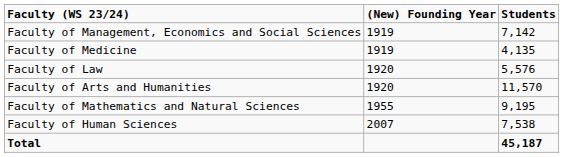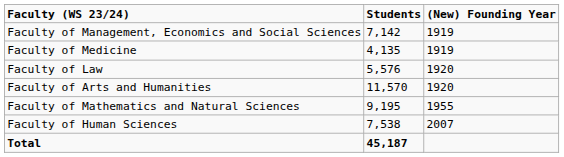columns swapped: Students <-> (New) Founding Year
